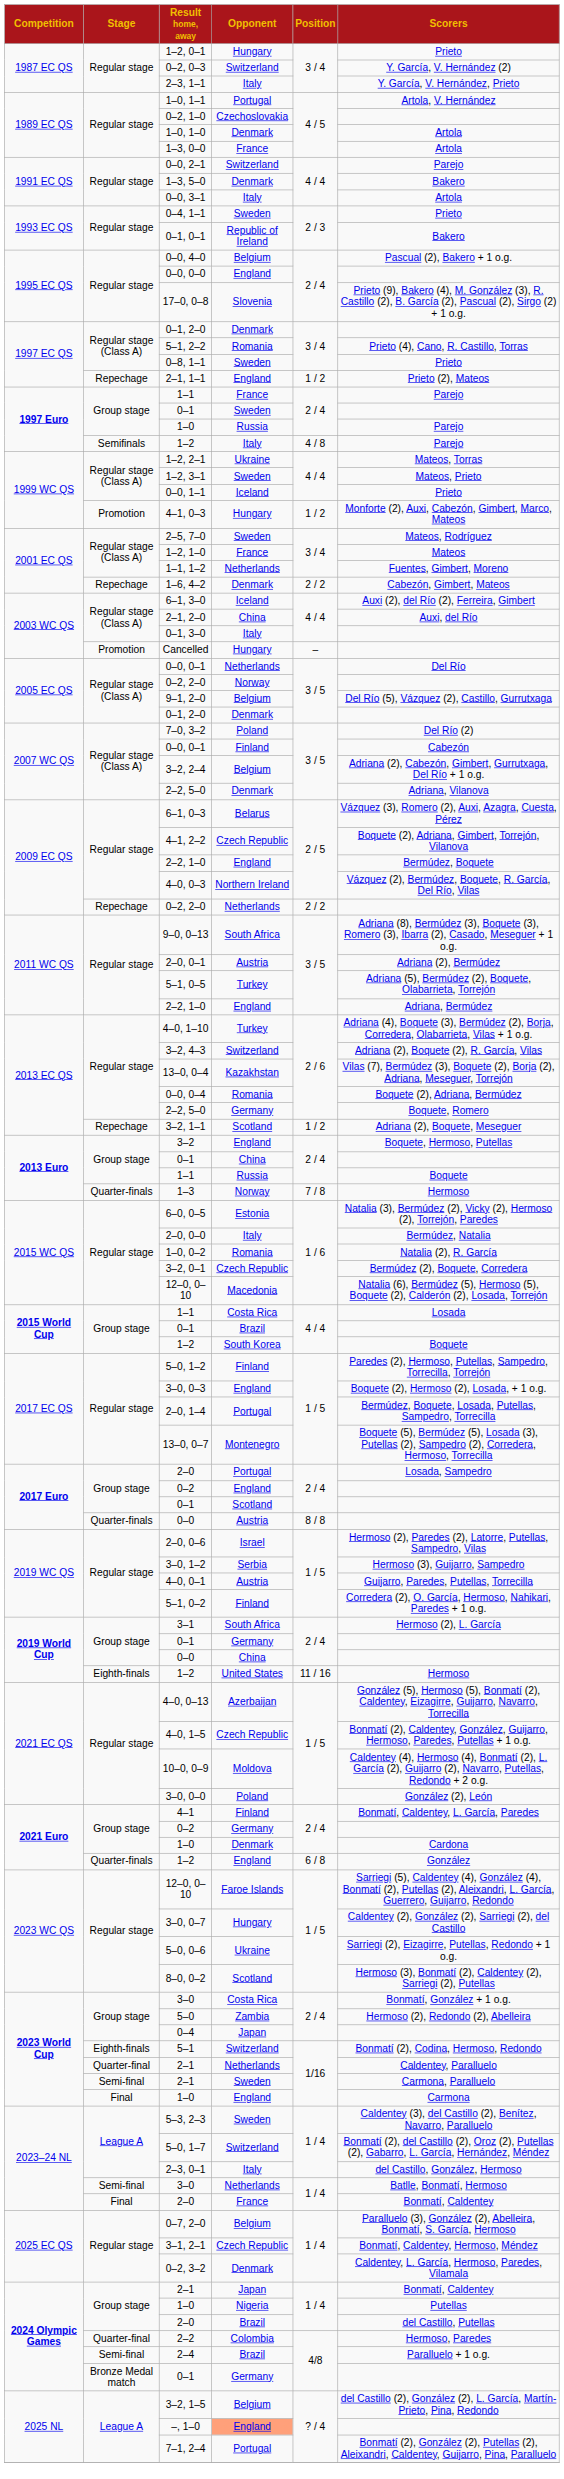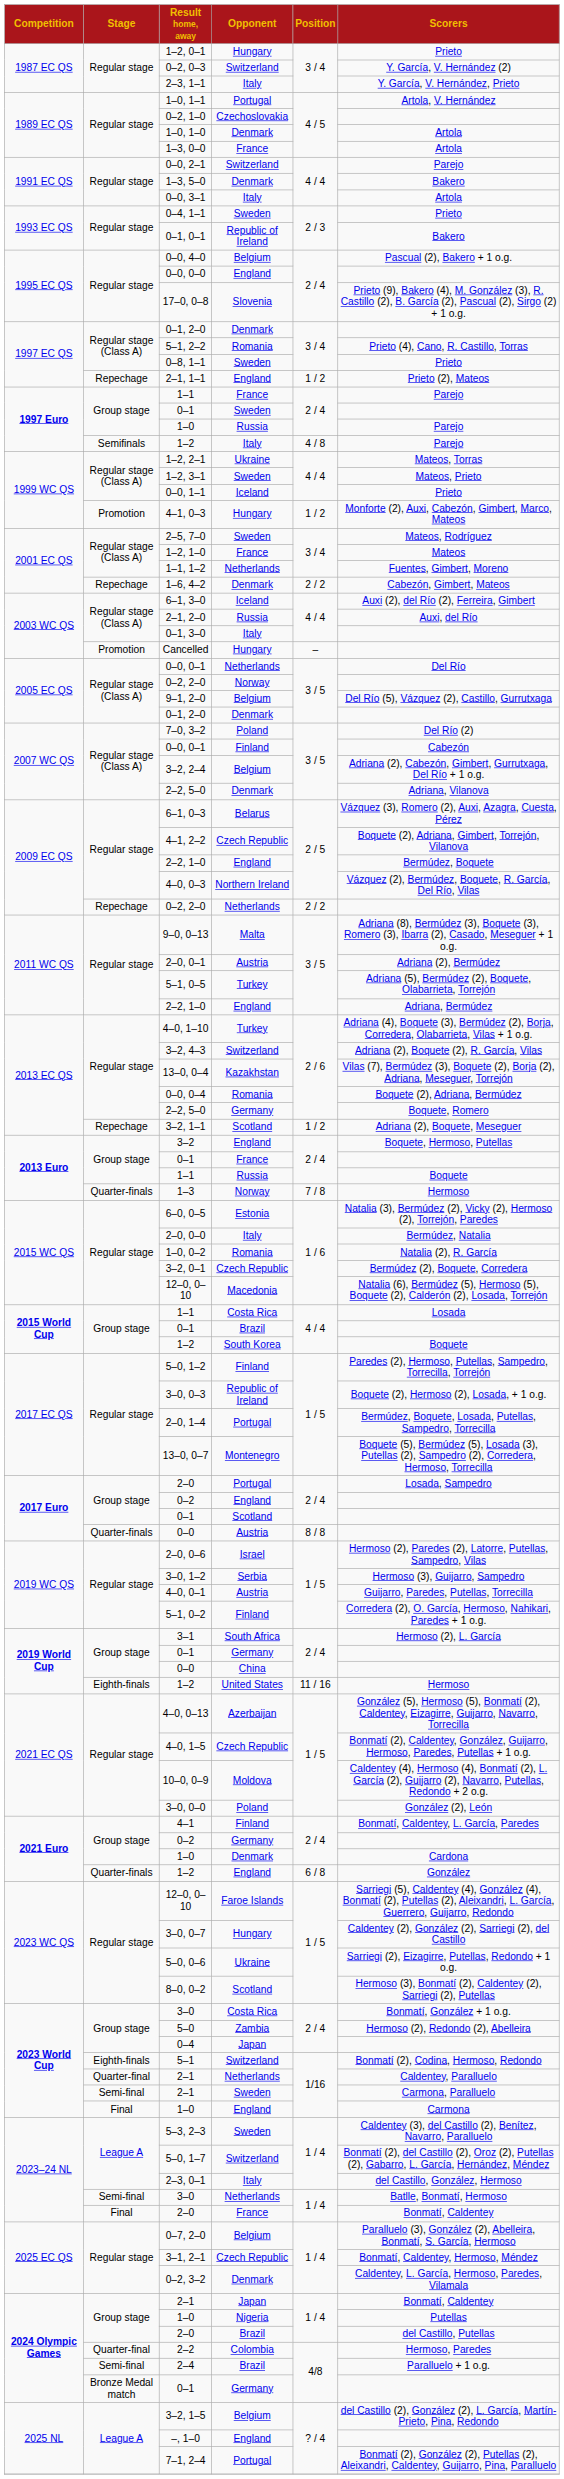2–1, 2–0 | Opponent: China -> Russia
9–0, 0–13 | Opponent: South Africa -> Malta
2013 Euro / 0–1 | Opponent: China -> France
3–0, 0–3 | Opponent: England -> Republic of Ireland
–, 1–0 | Opponent: lightsalmon background -> no background
